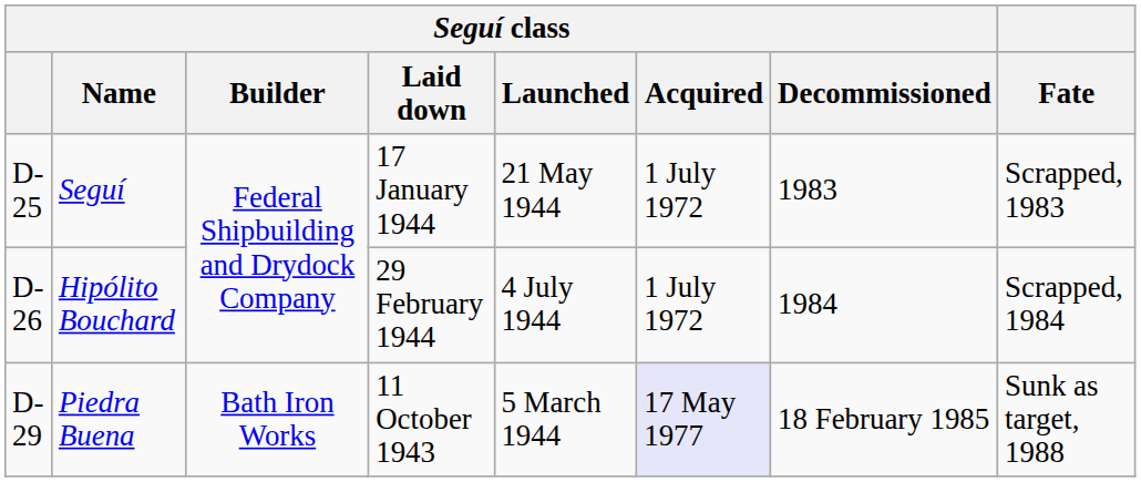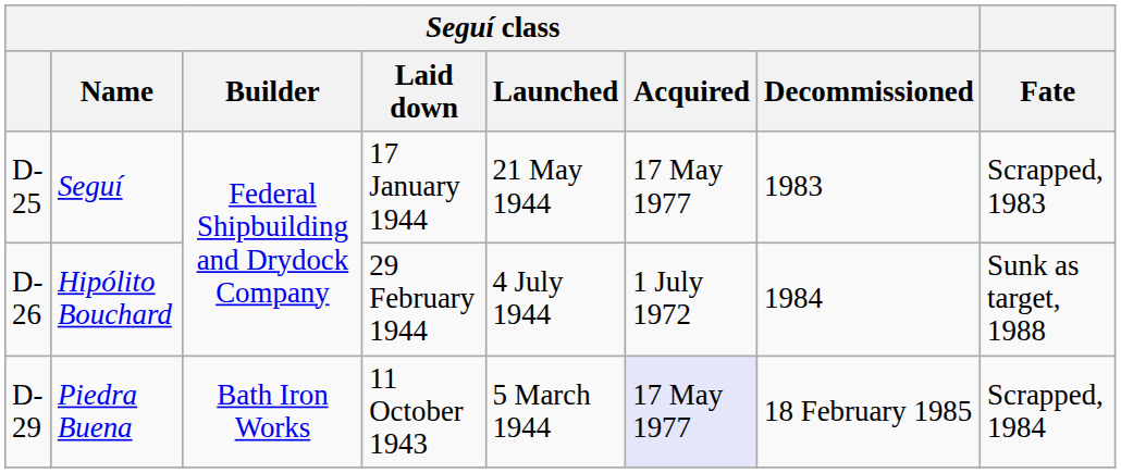Seguí | Seguí class / Acquired: 1 July 1972 -> 17 May 1977
Hipólito Bouchard | Fate: Scrapped, 1984 -> Sunk as target, 1988
Piedra Buena | Fate: Sunk as target, 1988 -> Scrapped, 1984
